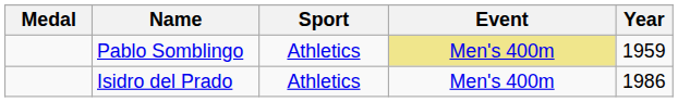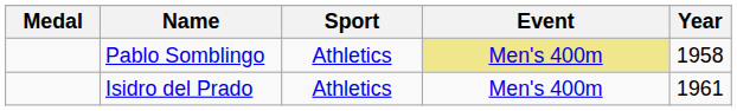Pablo Somblingo | Year: 1959 -> 1958
Isidro del Prado | Year: 1986 -> 1961
